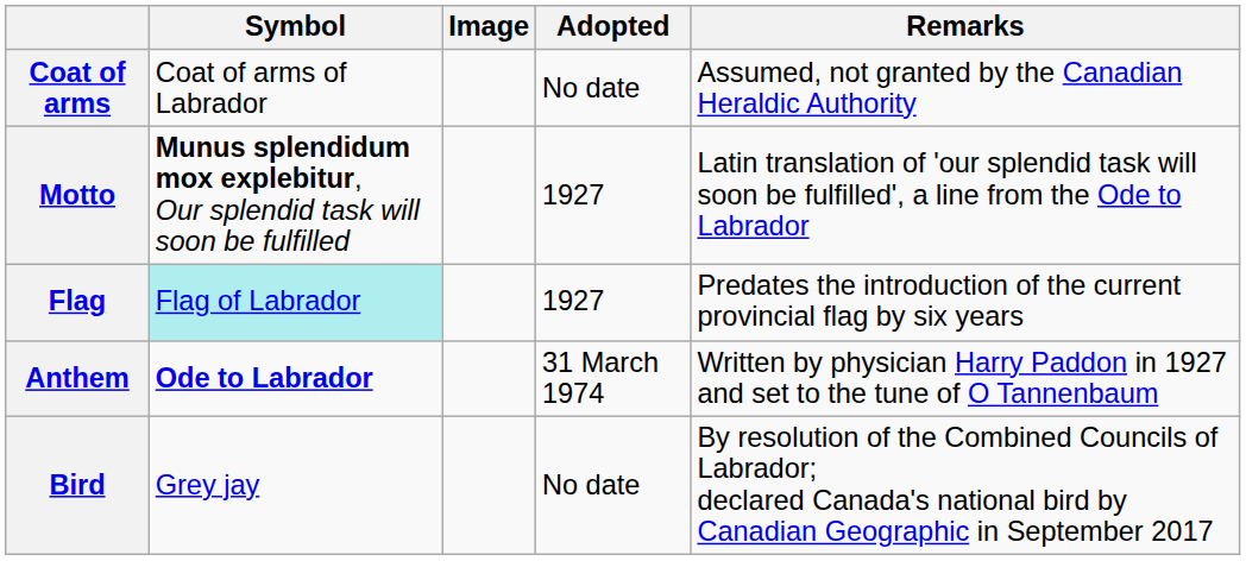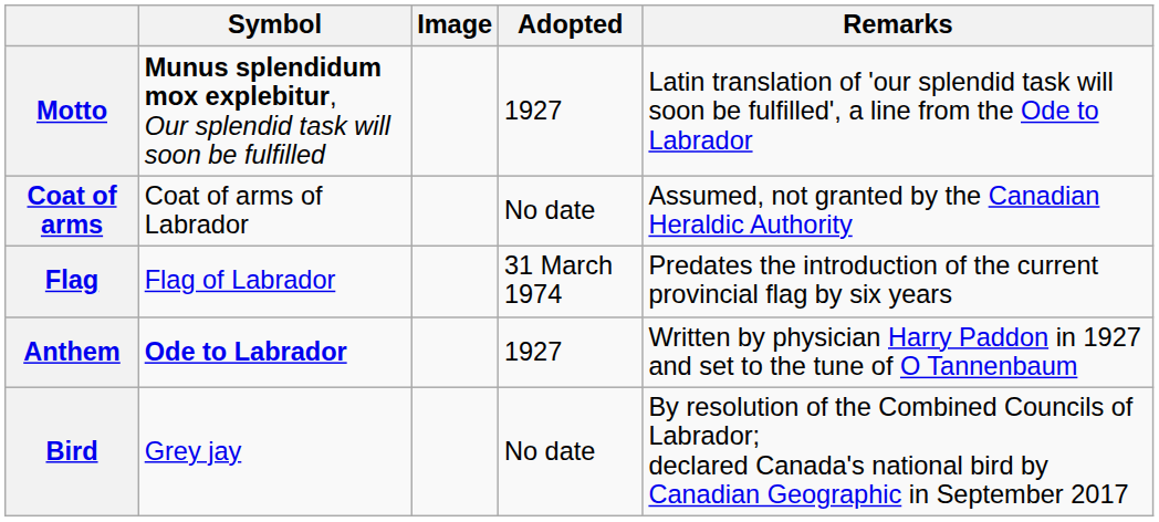rows swapped: Coat of arms <-> Motto
Flag | Symbol: paleturquoise background -> no background
Flag | Adopted: 1927 -> 31 March 1974
Anthem | Adopted: 31 March 1974 -> 1927
